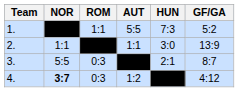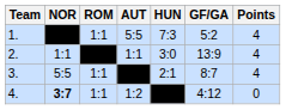+ column: Points | 4 | 4 | 4 | 0
3. | ROM: 0:3 -> 1:1
4. | ROM: 0:3 -> 1:1
